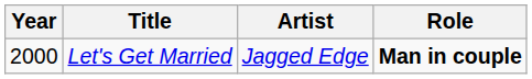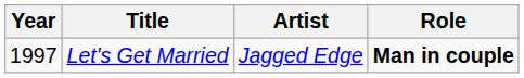Let's Get Married | Year: 2000 -> 1997
